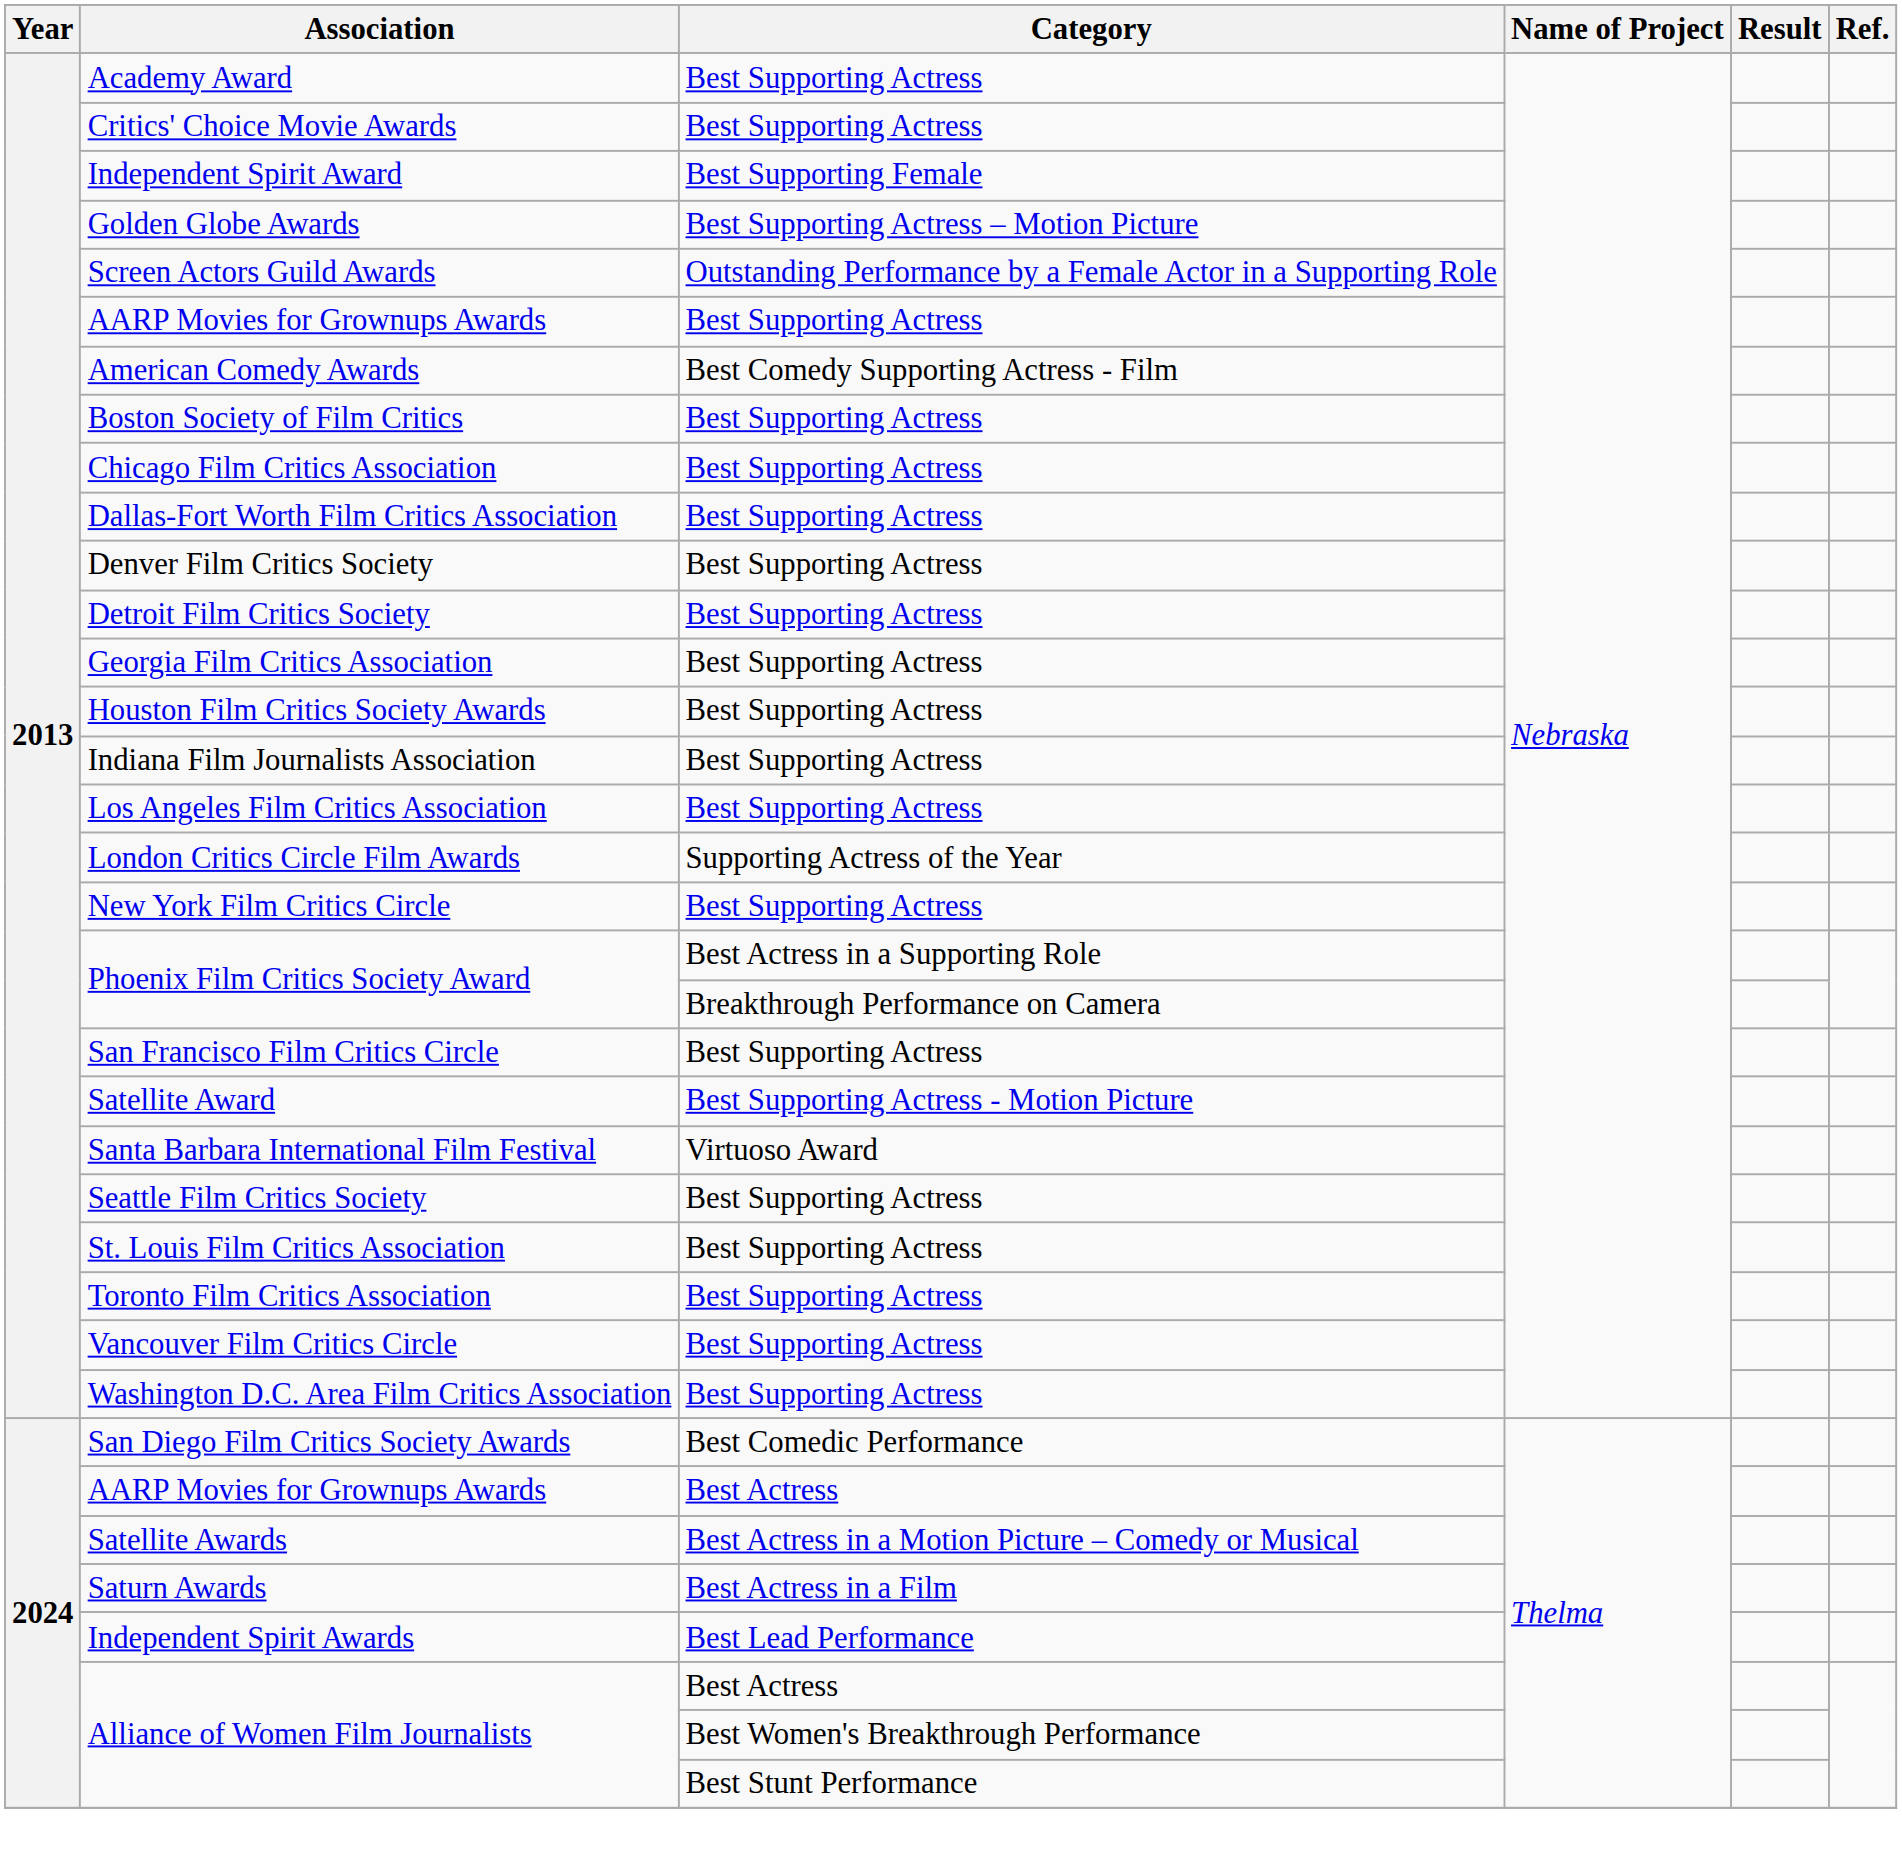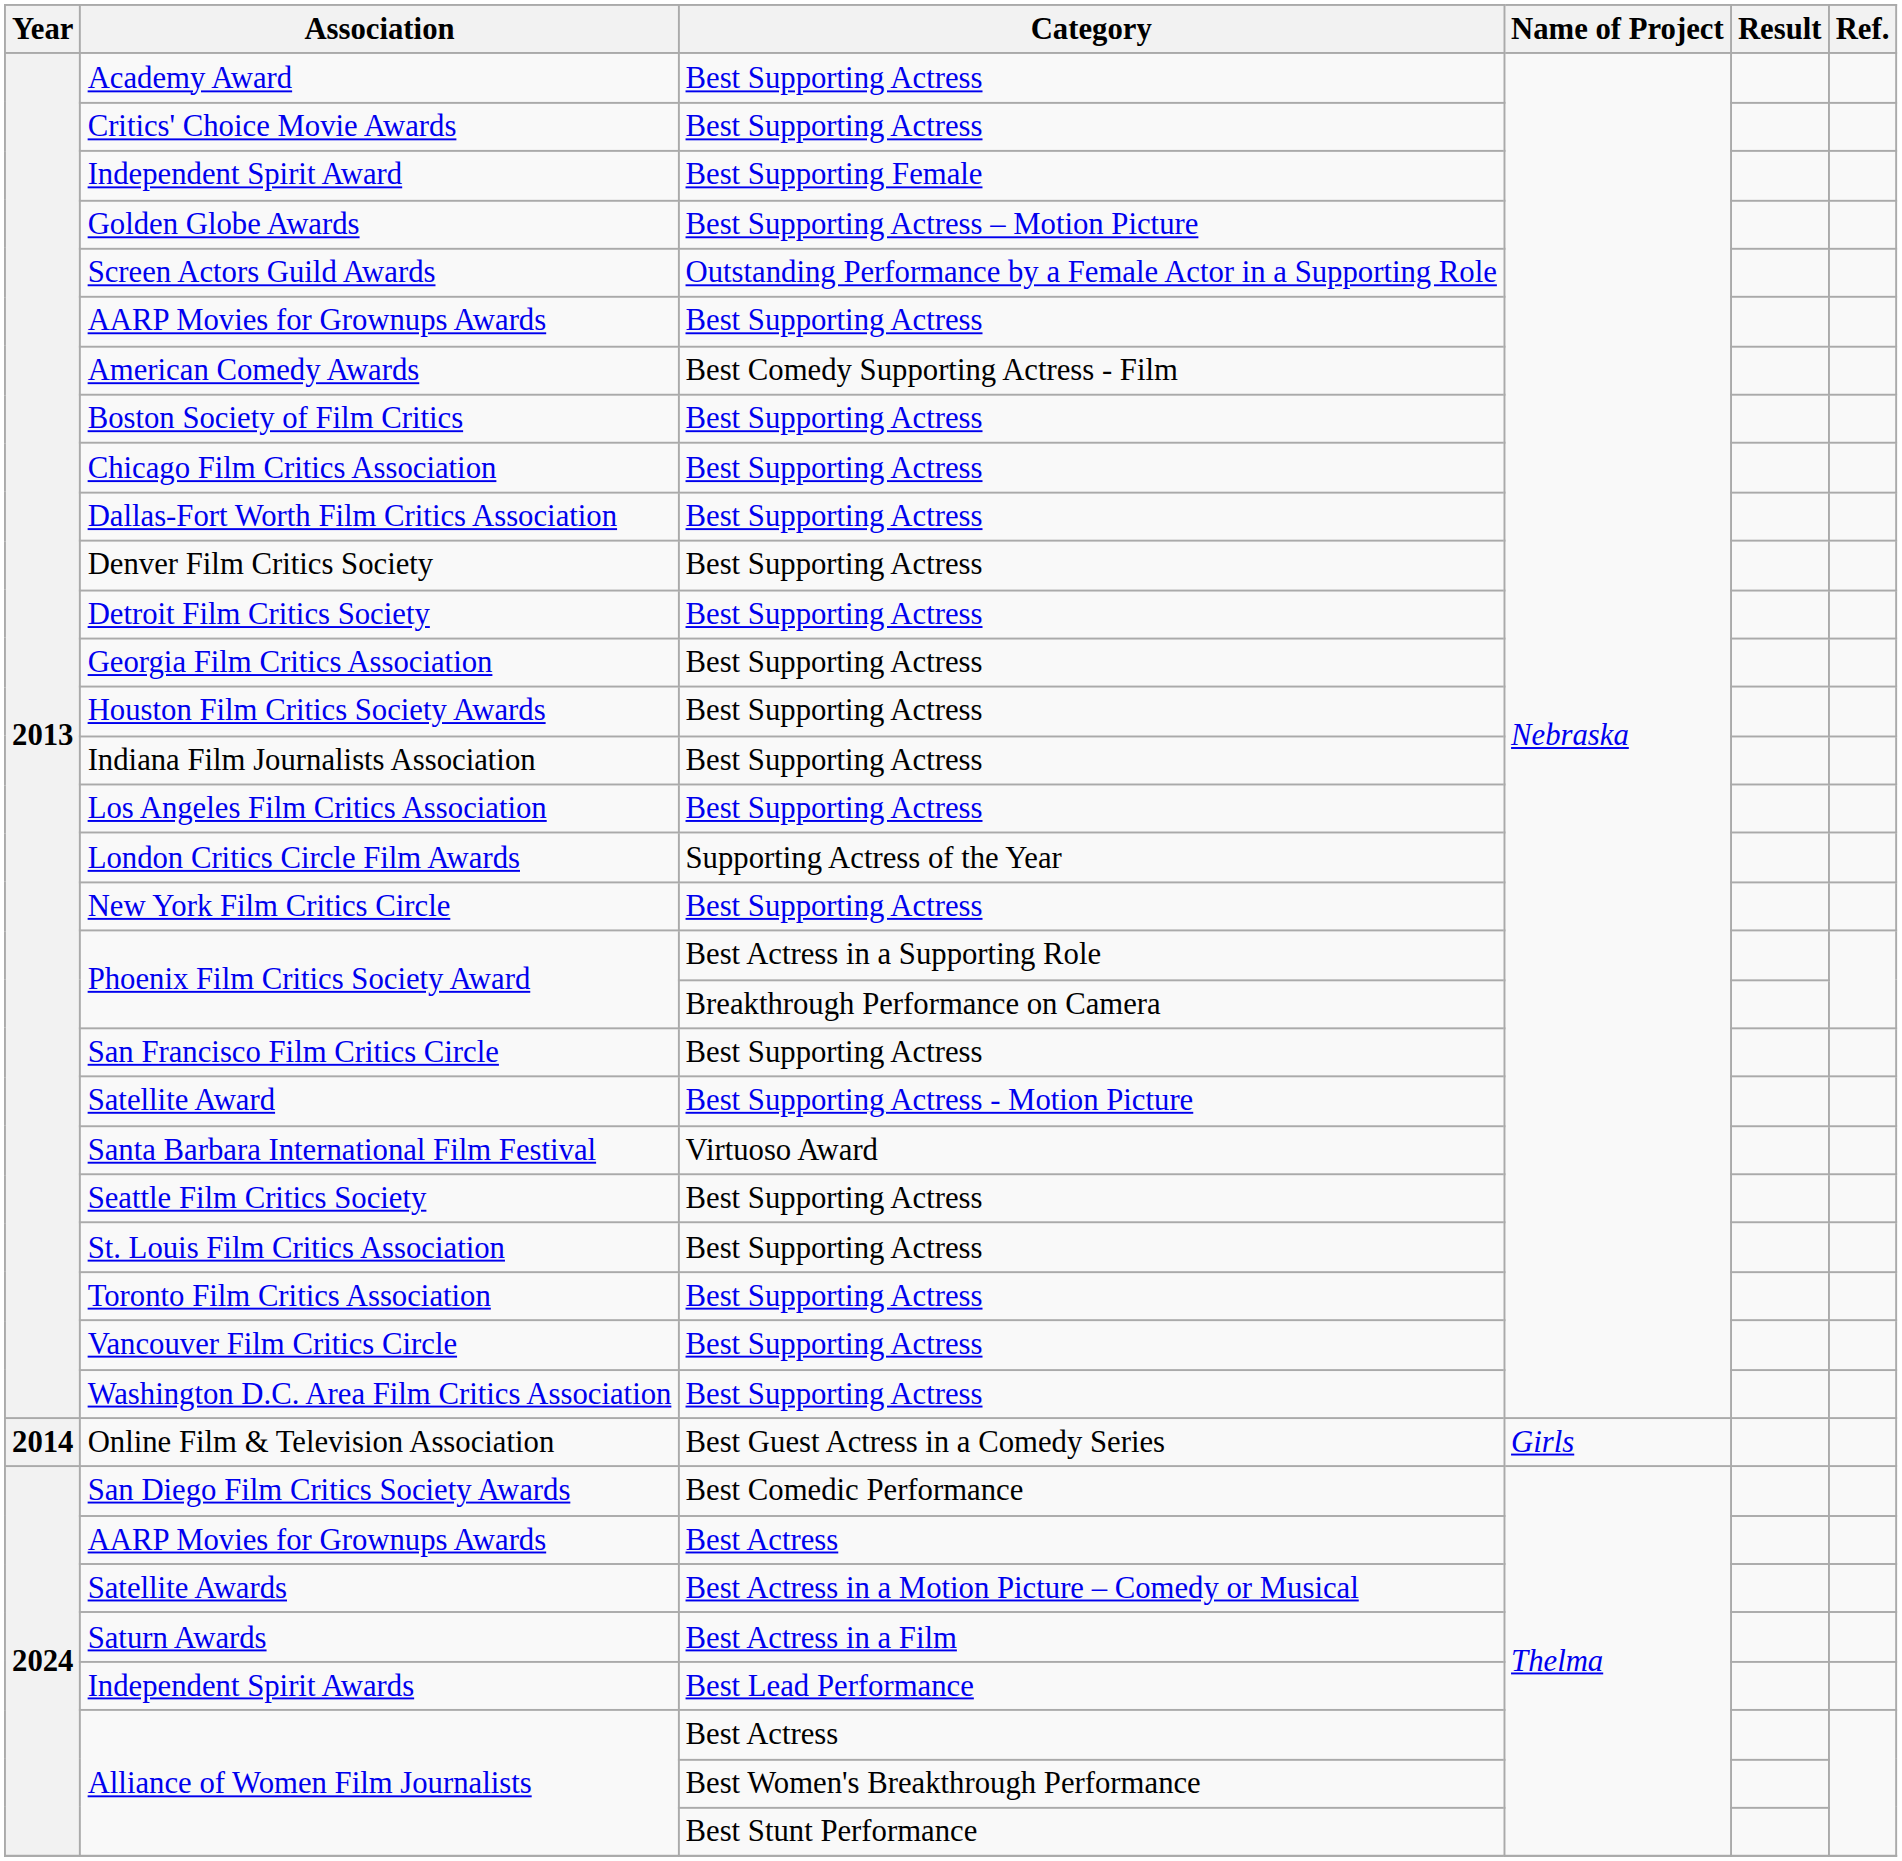+ row: 2014 | Online Film & Television Association | Best Guest Actress in a Comedy Series | Girls
